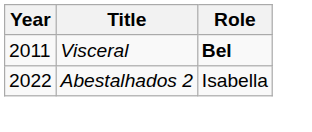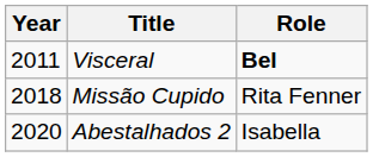+ row: 2018 | Missão Cupido | Rita Fenner
Abestalhados 2 | Year: 2022 -> 2020
